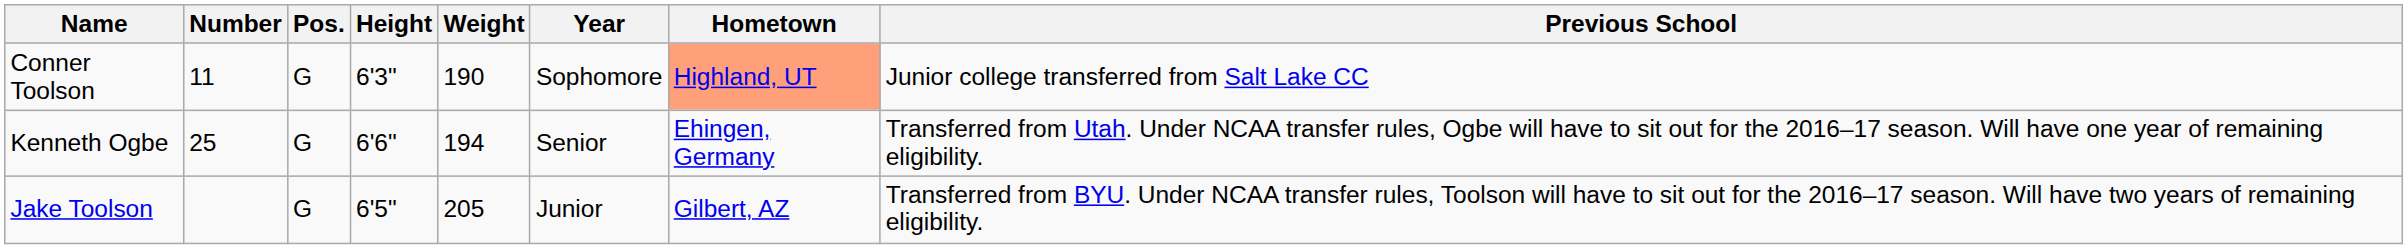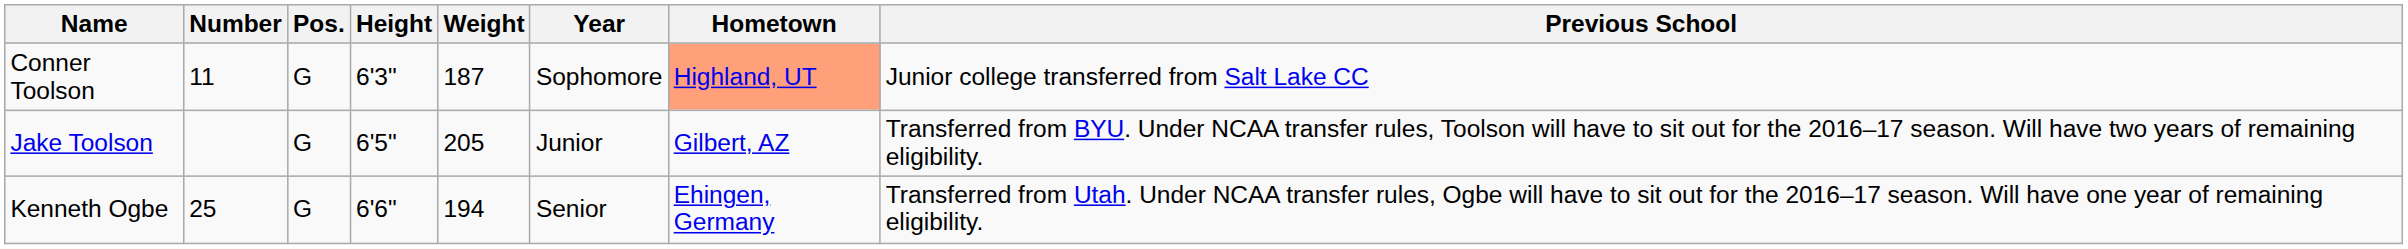Conner Toolson | Weight: 190 -> 187
rows swapped: Kenneth Ogbe <-> Jake Toolson
